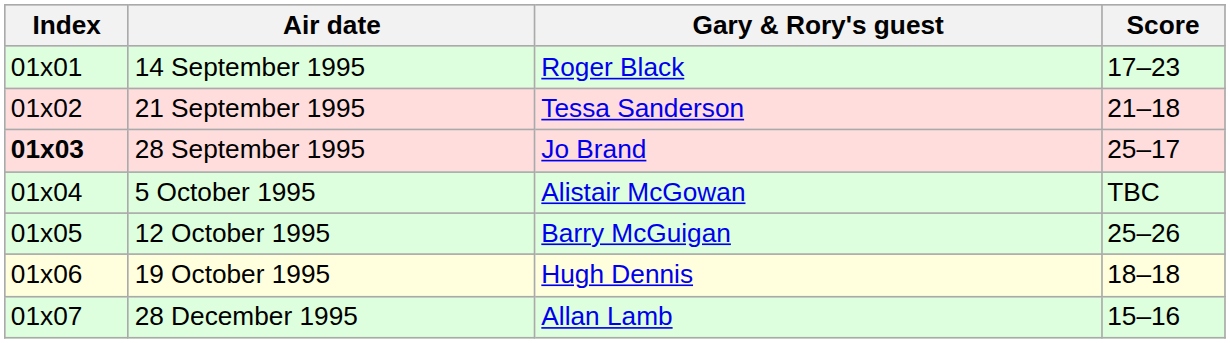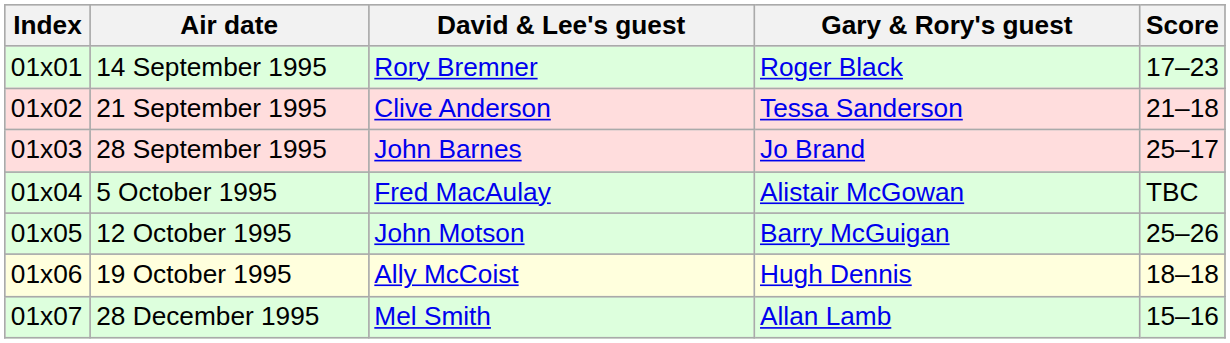+ column: David & Lee's guest | Rory Bremner | Clive Anderson | John Barnes | Fred MacAulay | John Motson | Ally McCoist | Mel Smith
28 September 1995 | Index: bold -> normal
